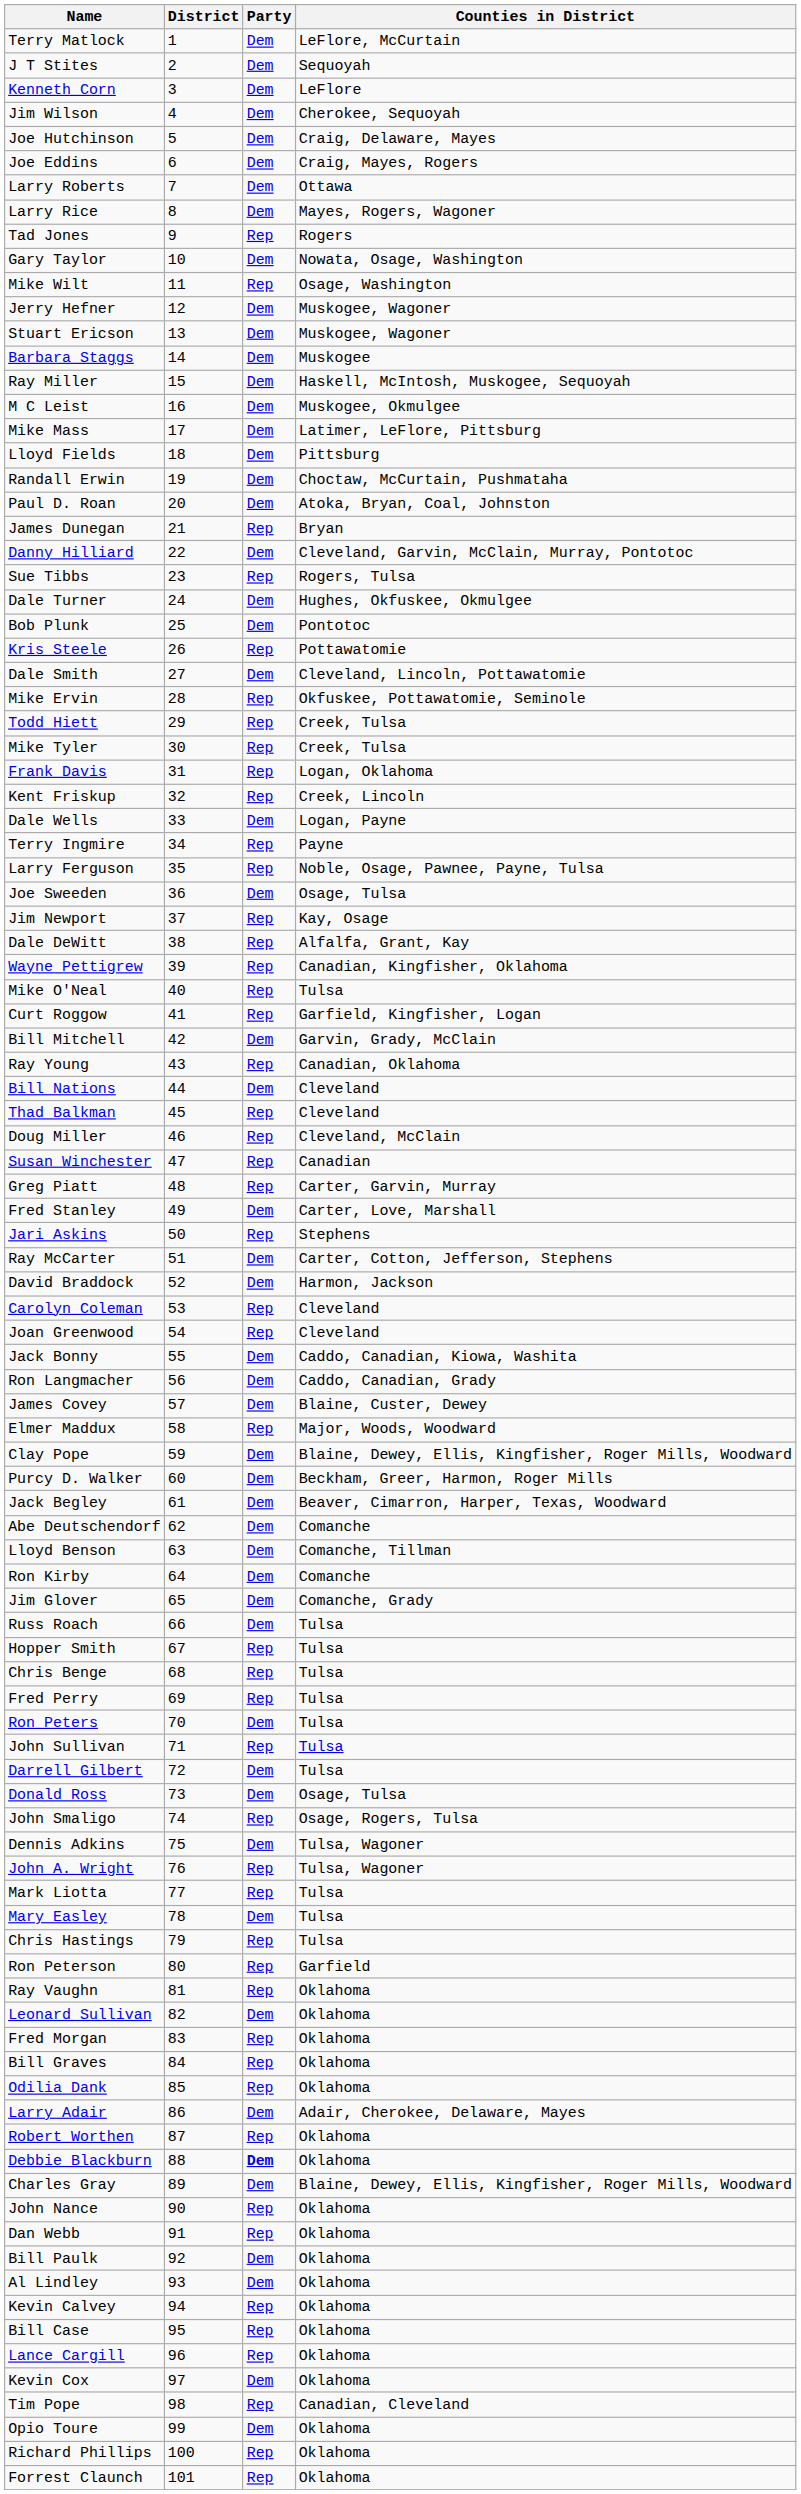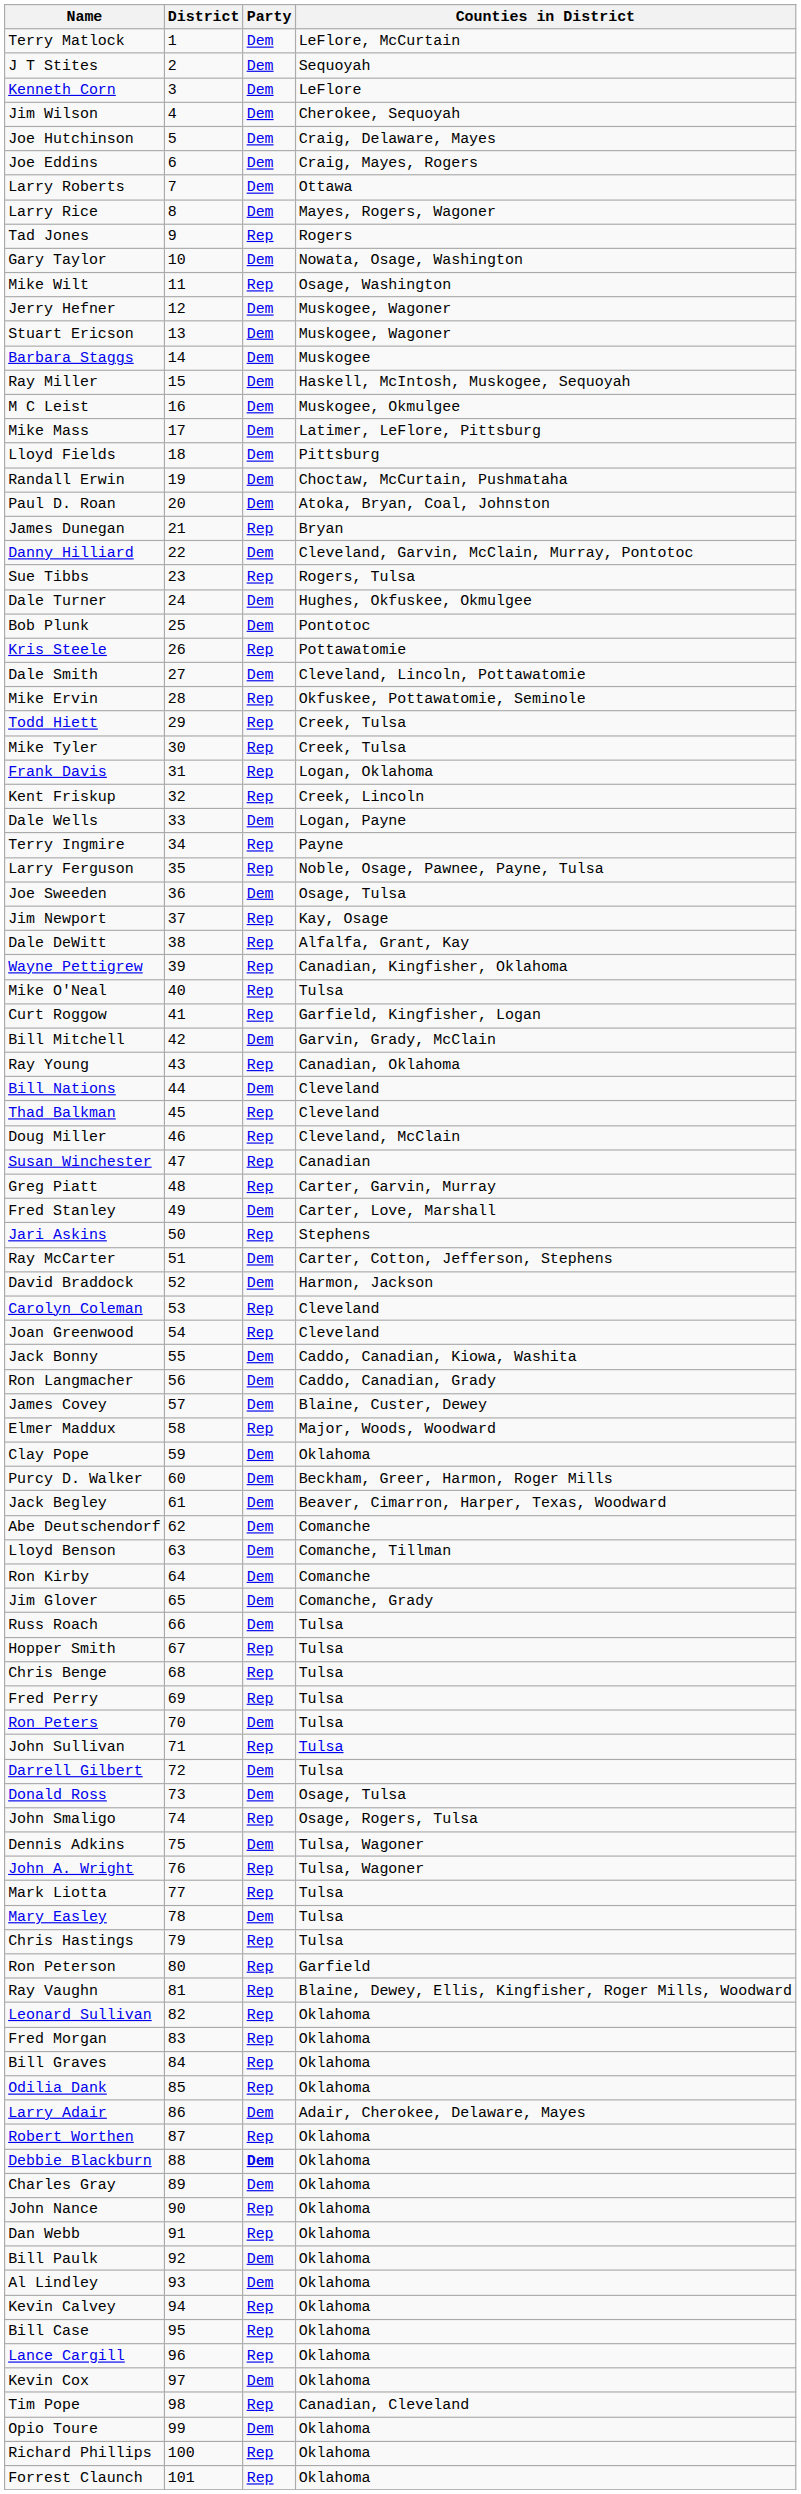Clay Pope | Counties in District: Blaine, Dewey, Ellis, Kingfisher, Roger Mills, Woodward -> Oklahoma
Ray Vaughn | Counties in District: Oklahoma -> Blaine, Dewey, Ellis, Kingfisher, Roger Mills, Woodward
Leonard Sullivan | Party: Dem -> Rep
Charles Gray | Counties in District: Blaine, Dewey, Ellis, Kingfisher, Roger Mills, Woodward -> Oklahoma
